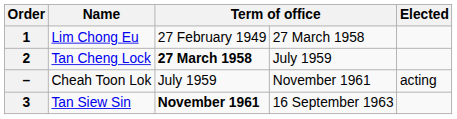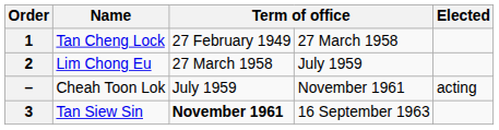1 | Name: Lim Chong Eu -> Tan Cheng Lock
2 | Name: Tan Cheng Lock -> Lim Chong Eu
2 | column 3: bold -> normal
